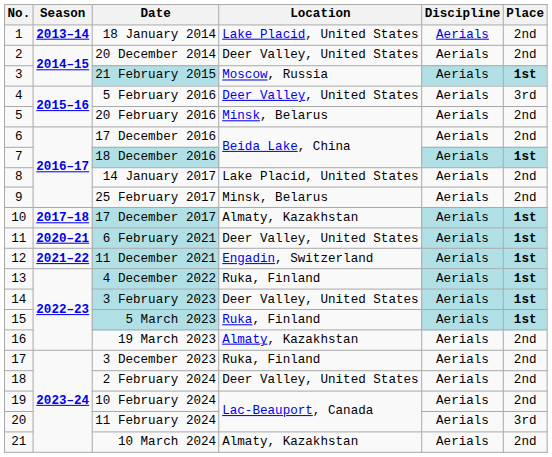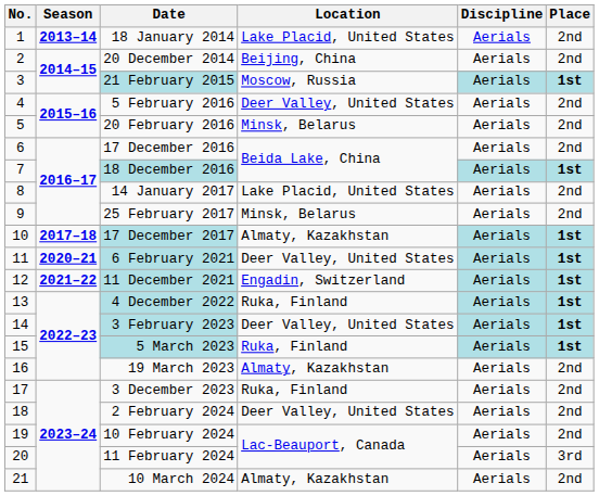20 December 2014 | Location: Deer Valley, United States -> Beijing, China
5 February 2016 | Place: 3rd -> 2nd
